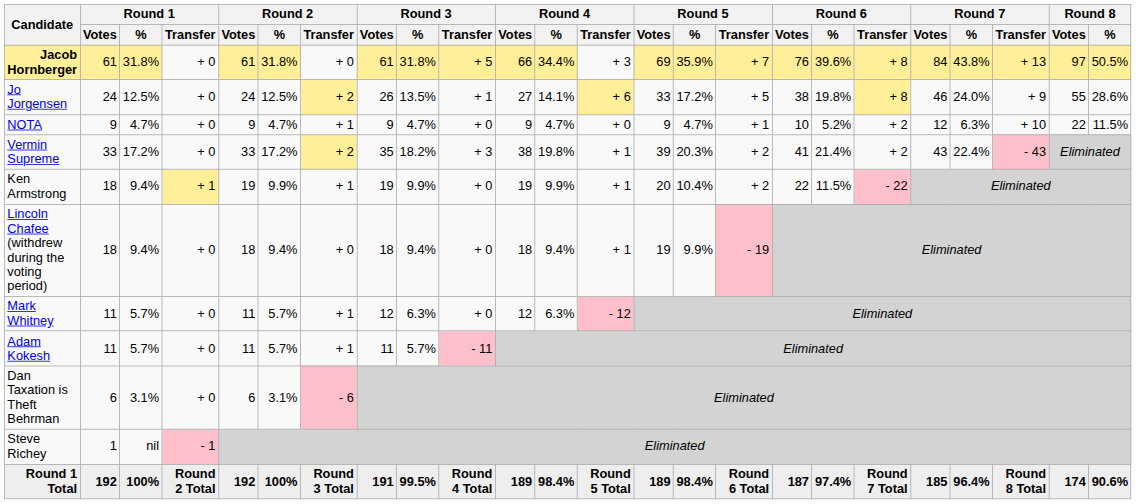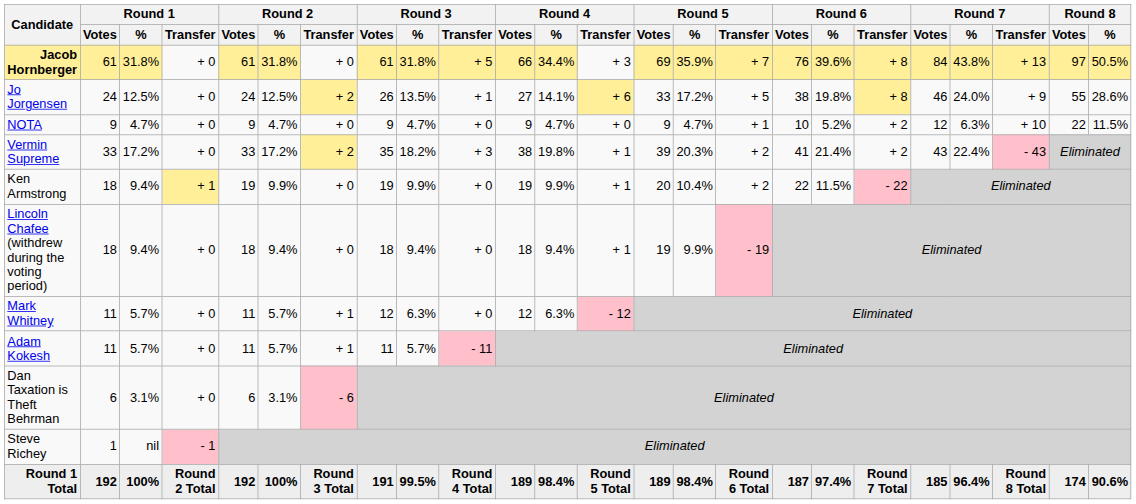NOTA | Round 2 / Transfer: + 1 -> + 0
Ken Armstrong | Round 2 / Transfer: + 1 -> + 0
